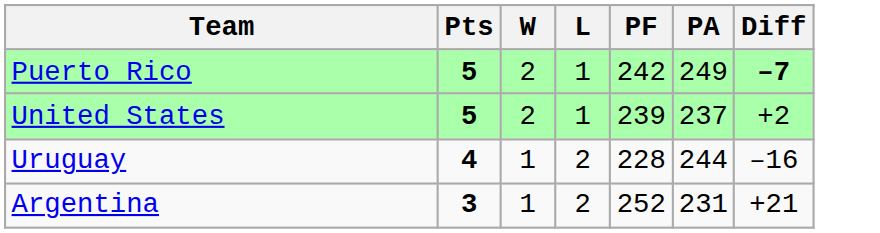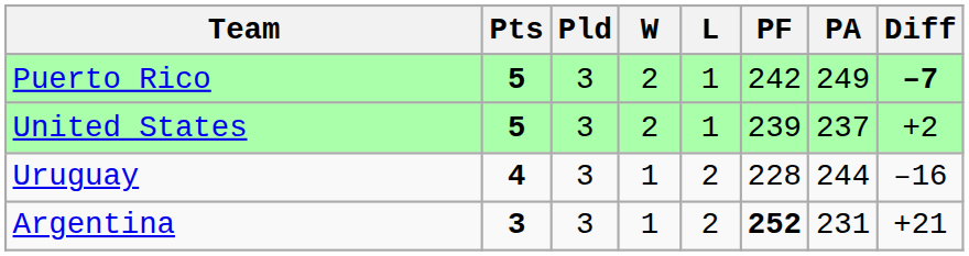+ column: Pld | 3 | 3 | 3 | 3
Argentina | PF: normal -> bold
